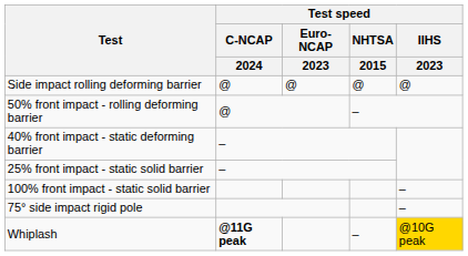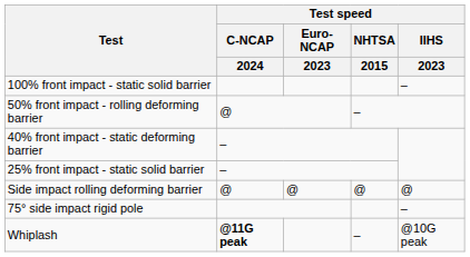rows swapped: 100% front impact - static solid barrier <-> Side impact rolling deforming barrier
Whiplash | Test speed / IIHS / 2023: gold background -> no background
